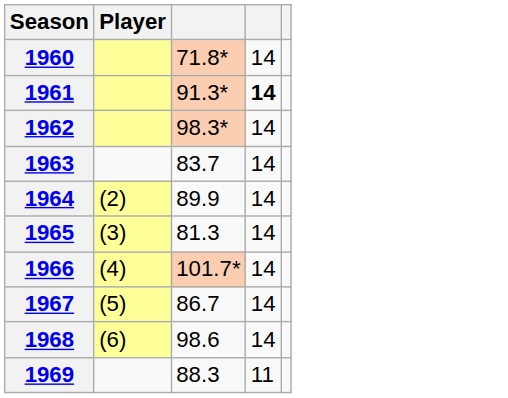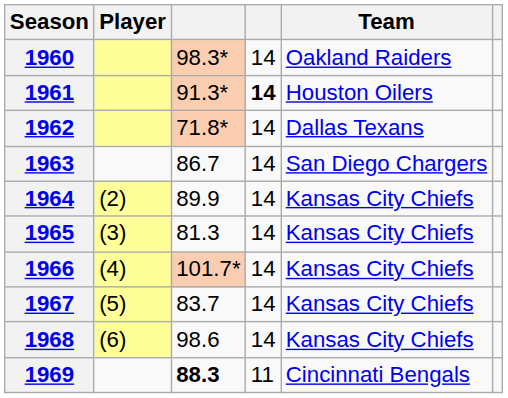+ column: Team | Oakland Raiders | Houston Oilers | Dallas Texans | San Diego Chargers | Kansas City Chiefs | Kansas City Chiefs | Kansas City Chiefs | Kansas City Chiefs | Kansas City Chiefs | Cincinnati Bengals
1960 | column 3: 71.8* -> 98.3*
1962 | column 3: 98.3* -> 71.8*
1963 | column 3: 83.7 -> 86.7
1967 | column 3: 86.7 -> 83.7
1969 | column 3: normal -> bold
